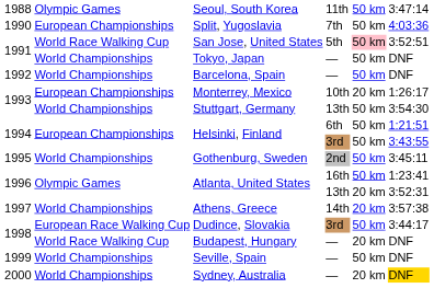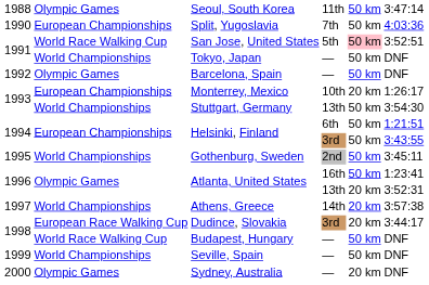Barcelona, Spain | column 2: World Championships -> Olympic Games
Dudince, Slovakia | column 5: 50 km -> 20 km
Budapest, Hungary | column 5: 20 km -> 50 km
Sydney, Australia | column 2: World Championships -> Olympic Games
Sydney, Australia | column 6: gold background -> no background
